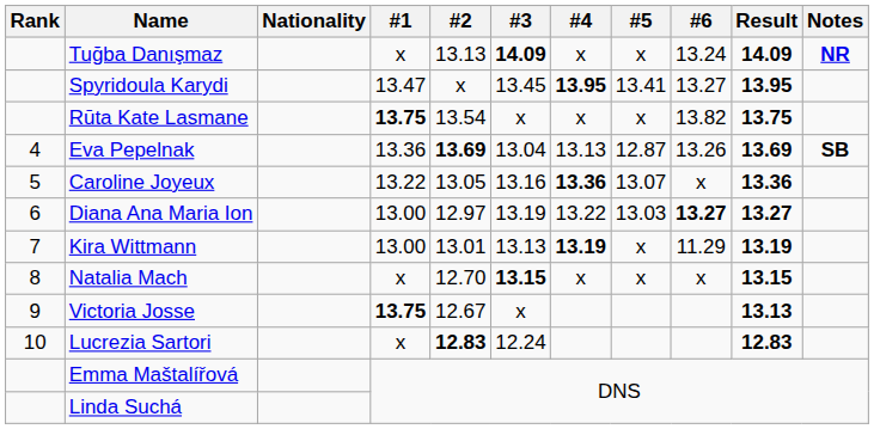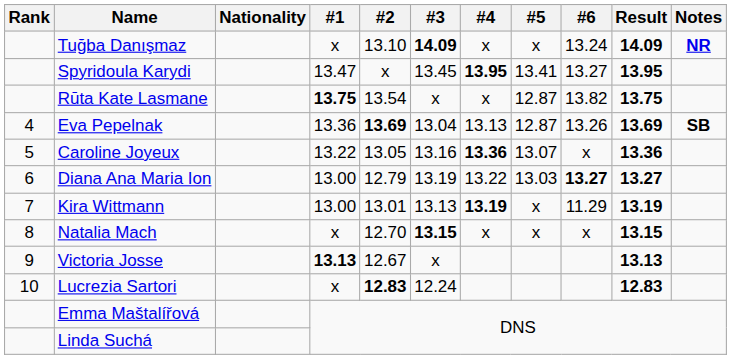Tuğba Danışmaz | #2: 13.13 -> 13.10
Rūta Kate Lasmane | #5: x -> 12.87
Diana Ana Maria Ion | #2: 12.97 -> 12.79
Victoria Josse | #1: 13.75 -> 13.13
